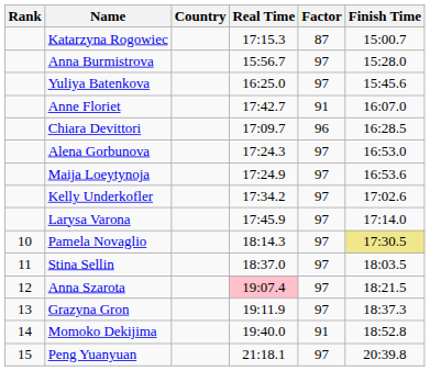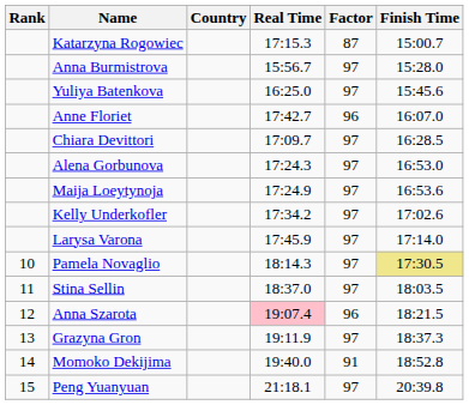Anne Floriet | Factor: 91 -> 96
Chiara Devittori | Factor: 96 -> 97
Anna Szarota | Factor: 97 -> 96
